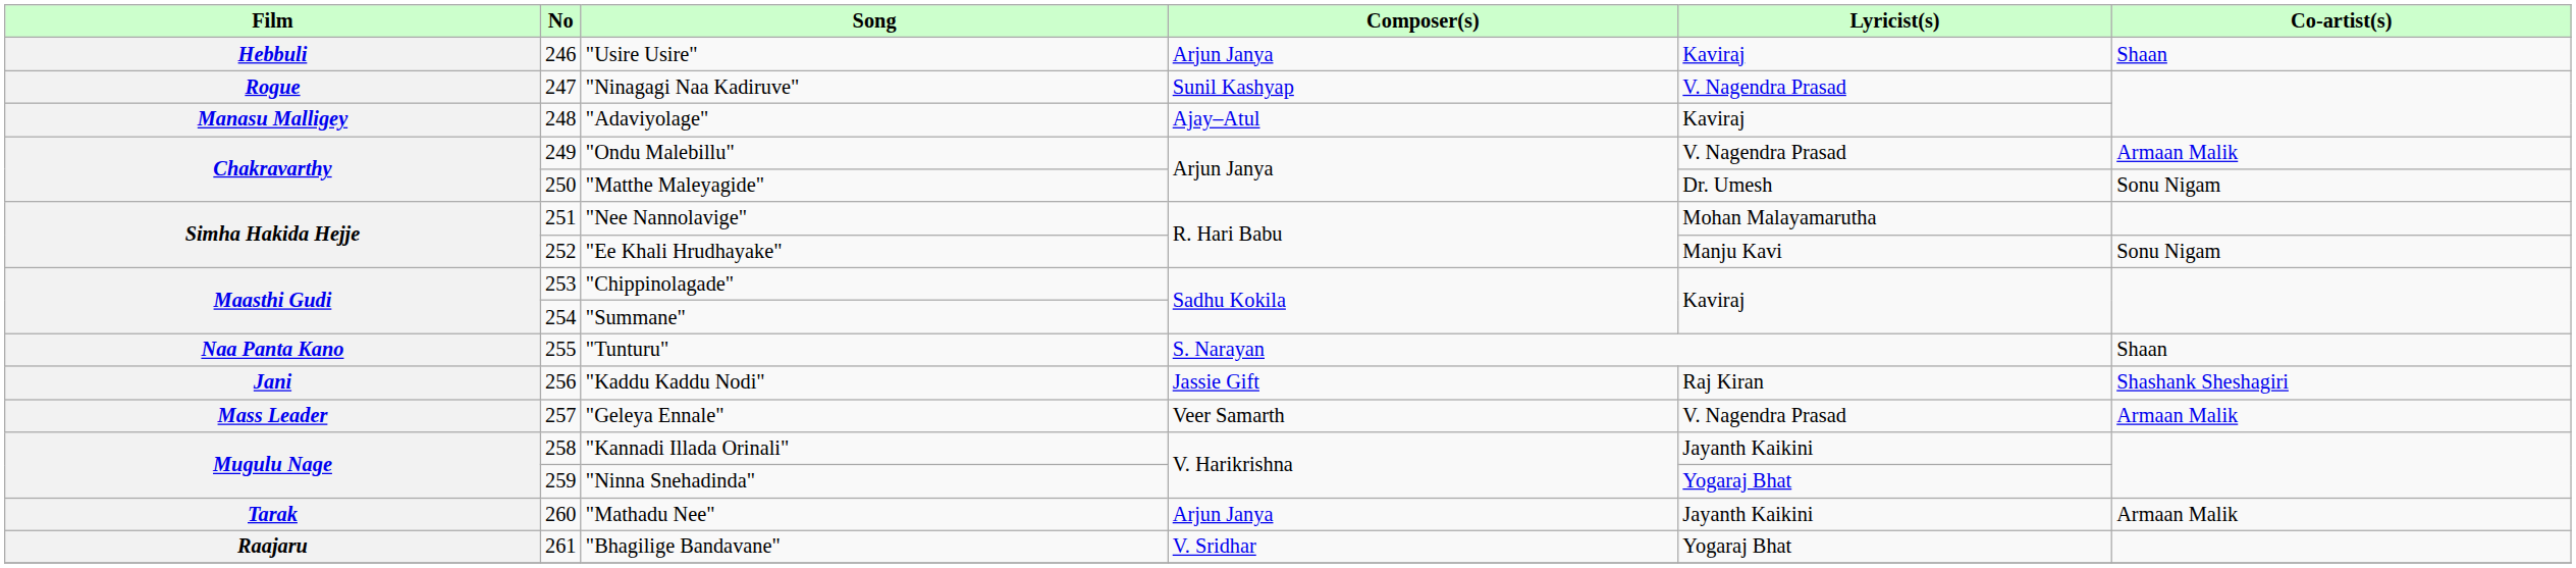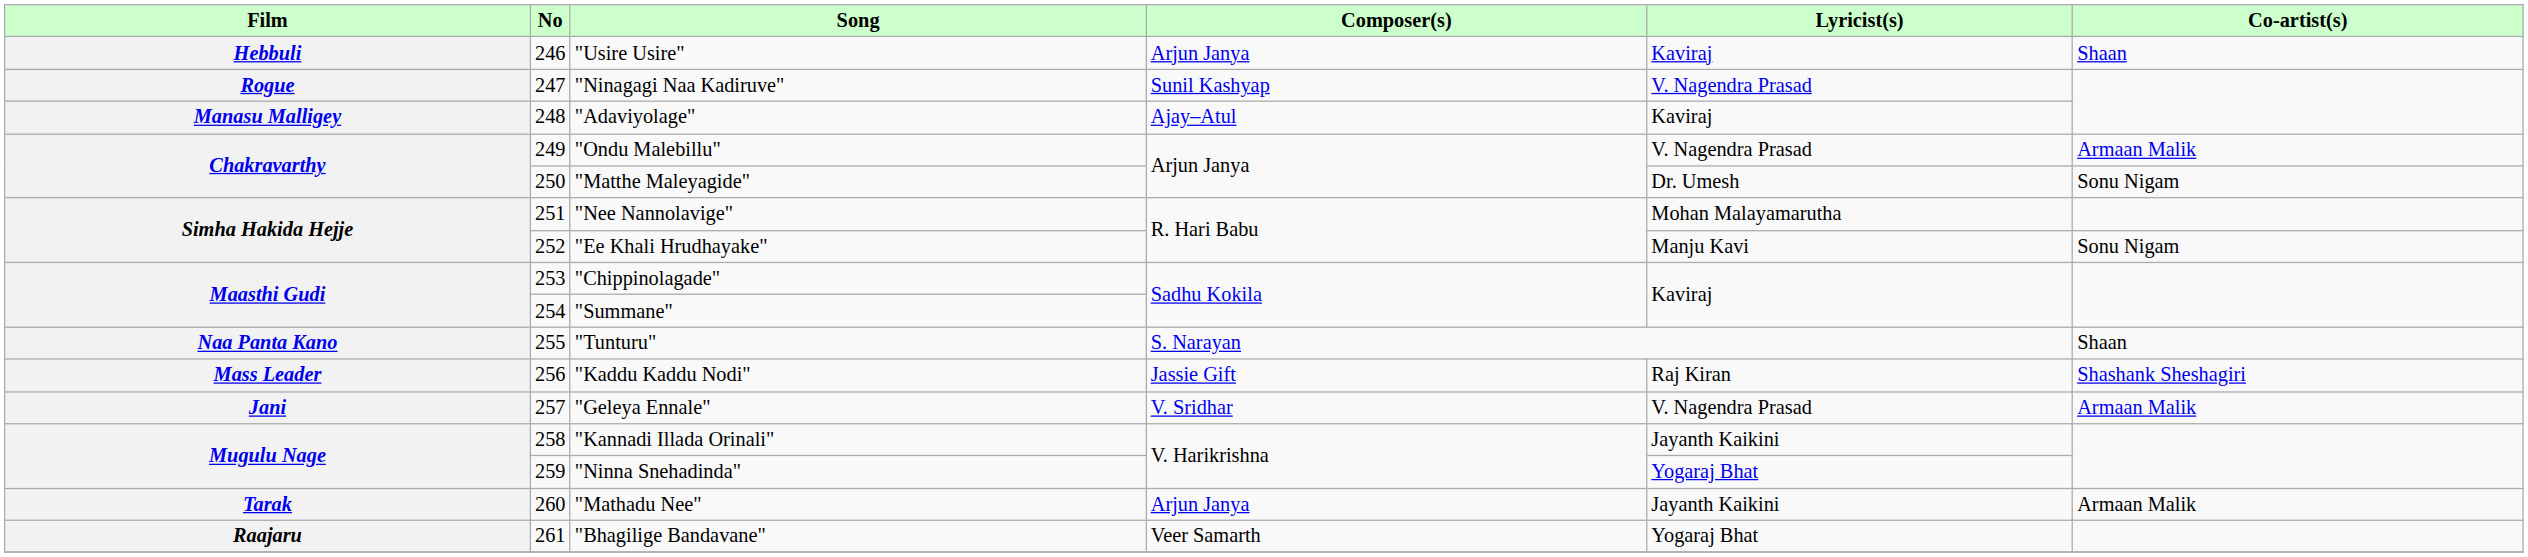"Kaddu Kaddu Nodi" | Film: Jani -> Mass Leader
"Geleya Ennale" | Film: Mass Leader -> Jani
"Geleya Ennale" | Composer(s): Veer Samarth -> V. Sridhar
"Bhagilige Bandavane" | Composer(s): V. Sridhar -> Veer Samarth
